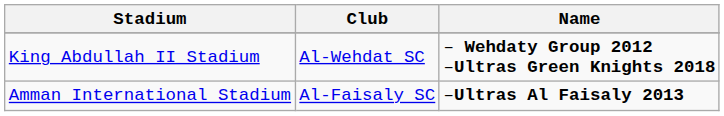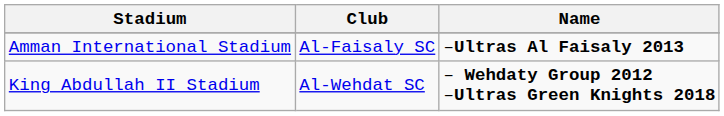rows swapped: Amman International Stadium <-> King Abdullah II Stadium
